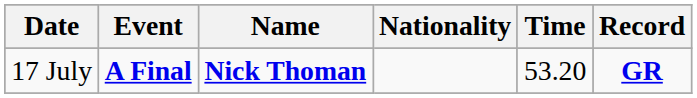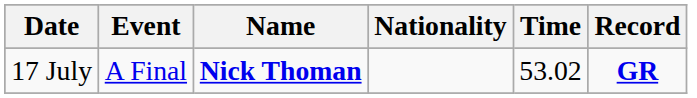17 July | Event: bold -> normal
17 July | Time: 53.20 -> 53.02
